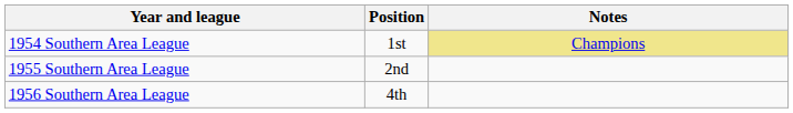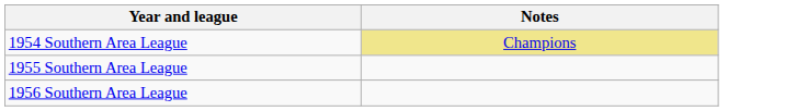- column: Position | 1st | 2nd | 4th
